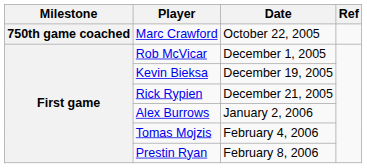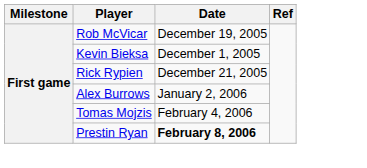- row: 750th game coached | Marc Crawford | October 22, 2005
Rob McVicar | Date: December 1, 2005 -> December 19, 2005
Kevin Bieksa | Date: December 19, 2005 -> December 1, 2005
Prestin Ryan | Date: normal -> bold
